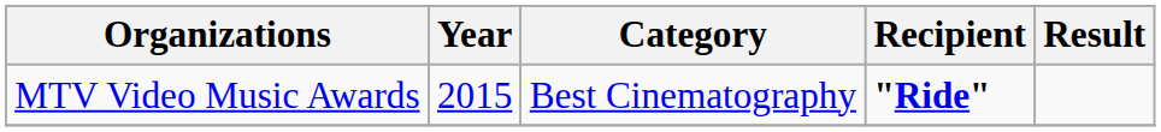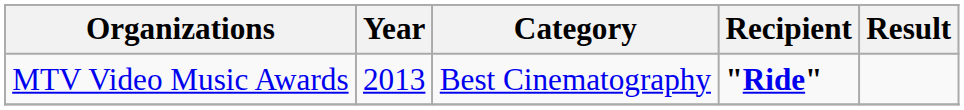MTV Video Music Awards | Year: 2015 -> 2013
